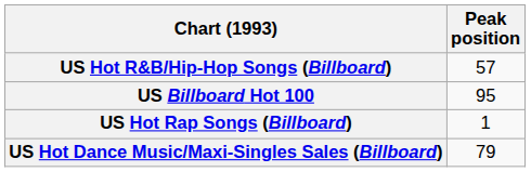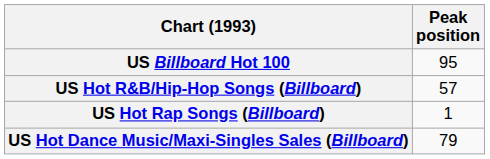rows swapped: US Billboard Hot 100 <-> US Hot R&B/Hip-Hop Songs (Billboard)
